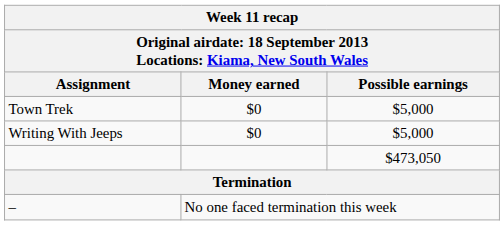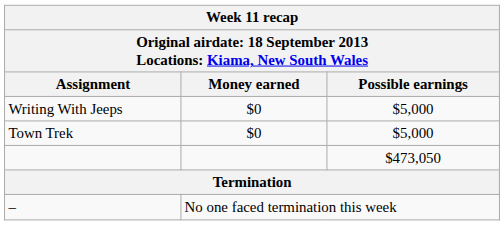rows swapped: Writing With Jeeps <-> Town Trek
